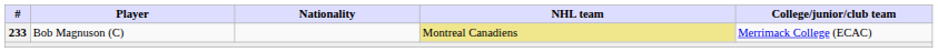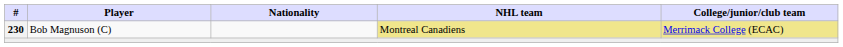Bob Magnuson (C) | #: 233 -> 230
Bob Magnuson (C) | College/junior/club team: no background -> khaki background
